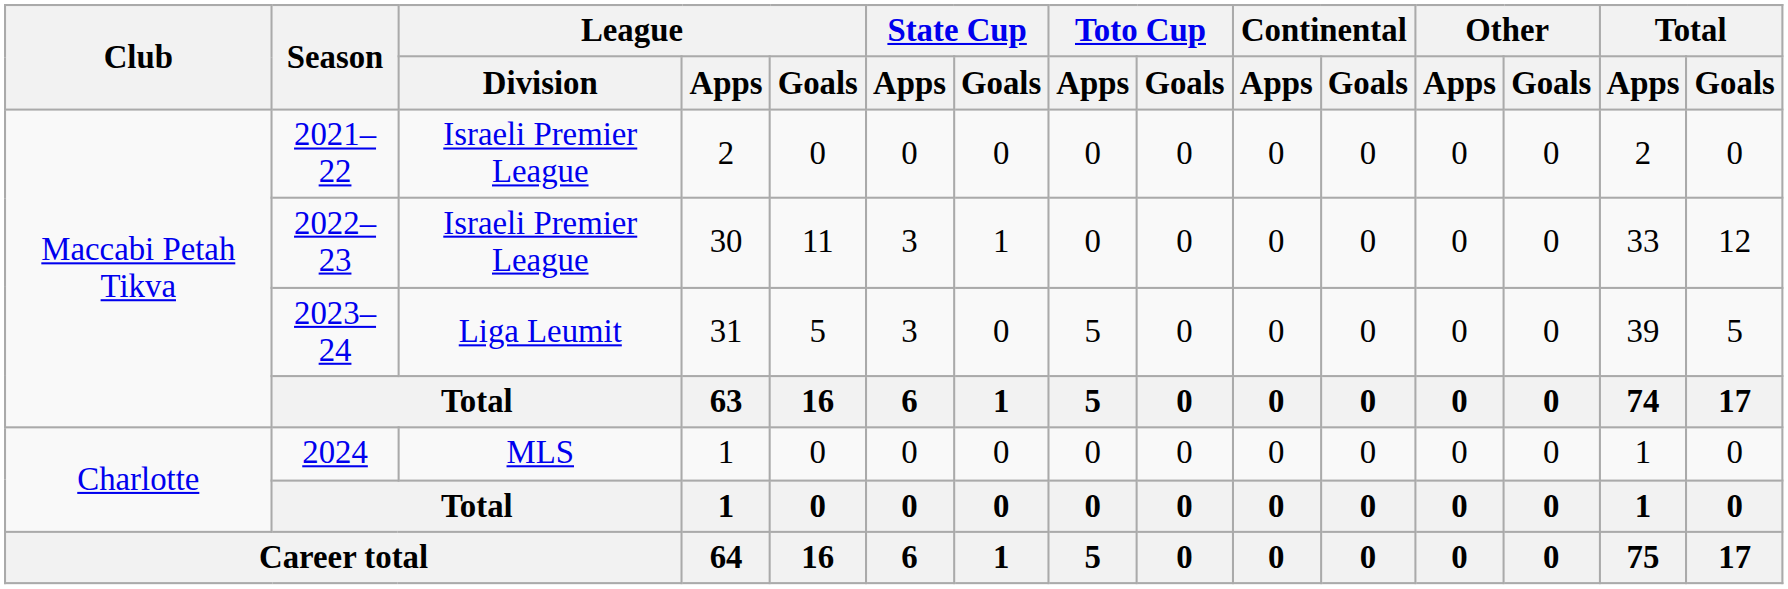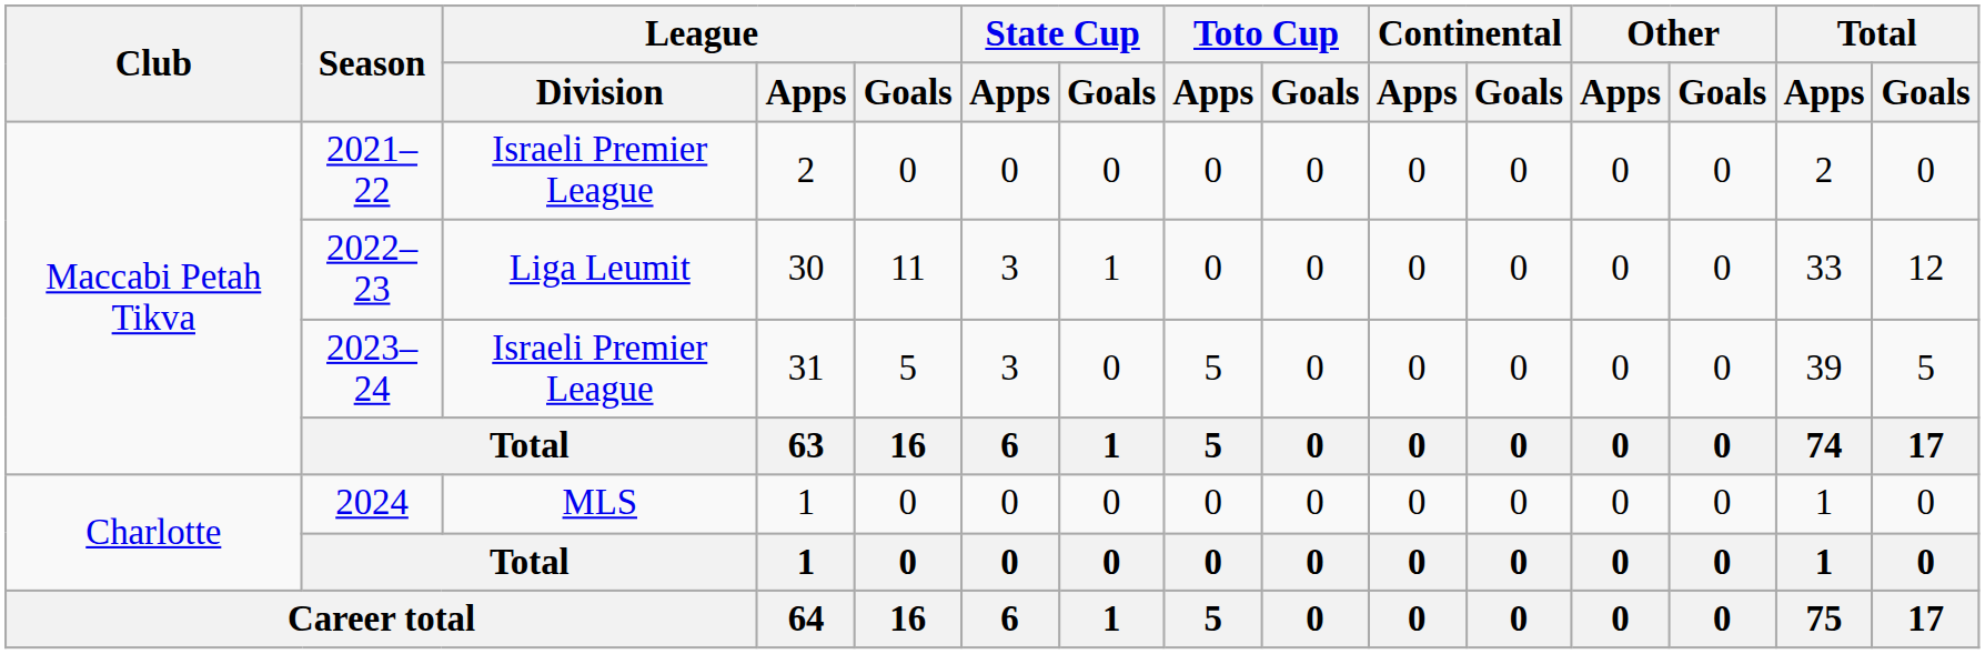2022–23 | League / Division: Israeli Premier League -> Liga Leumit
2023–24 | League / Division: Liga Leumit -> Israeli Premier League
